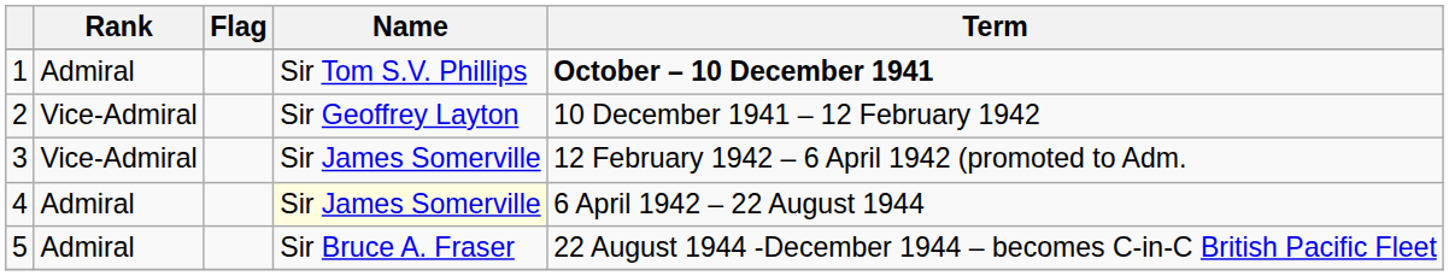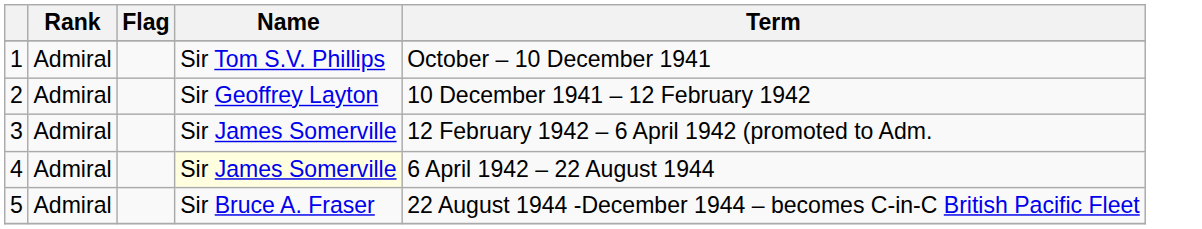1 | Term: bold -> normal
2 | Rank: Vice-Admiral -> Admiral
3 | Rank: Vice-Admiral -> Admiral
